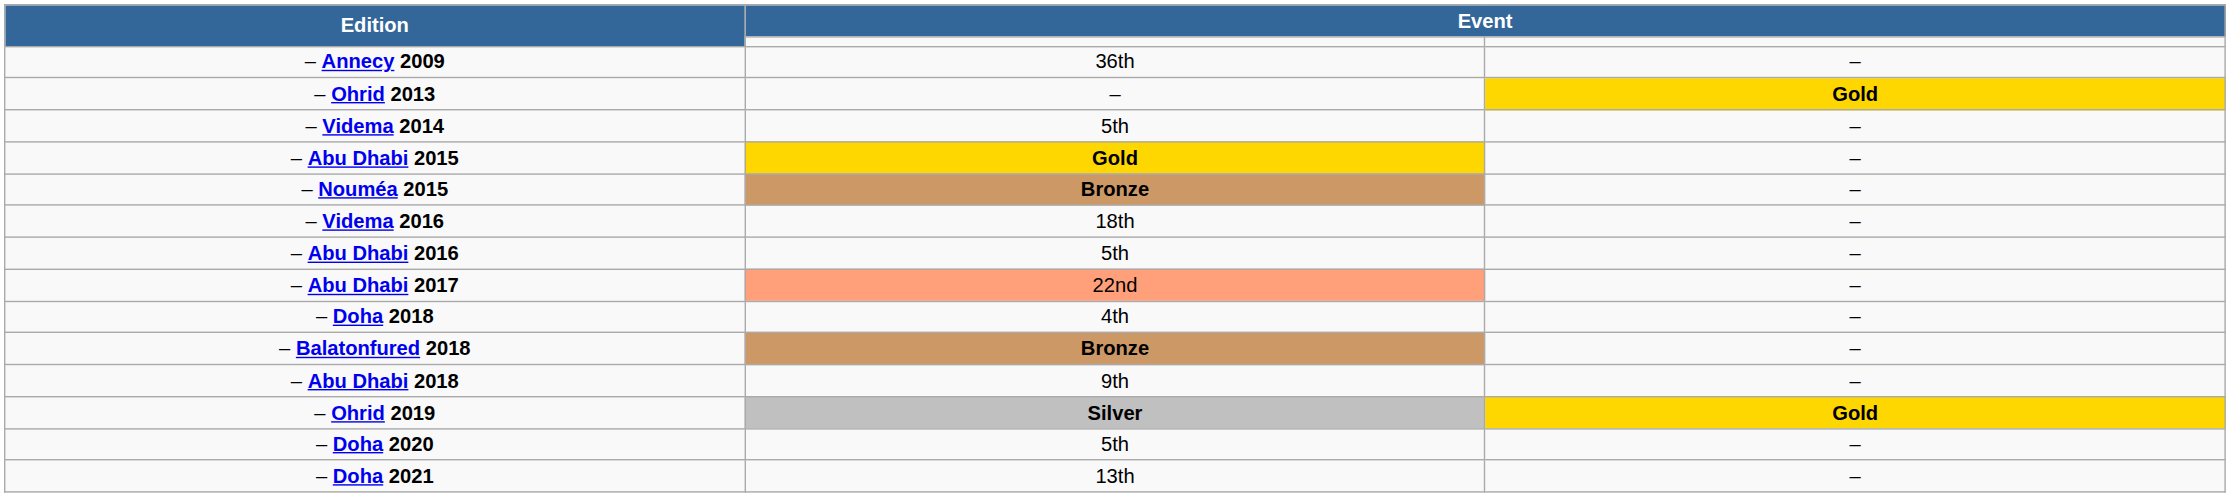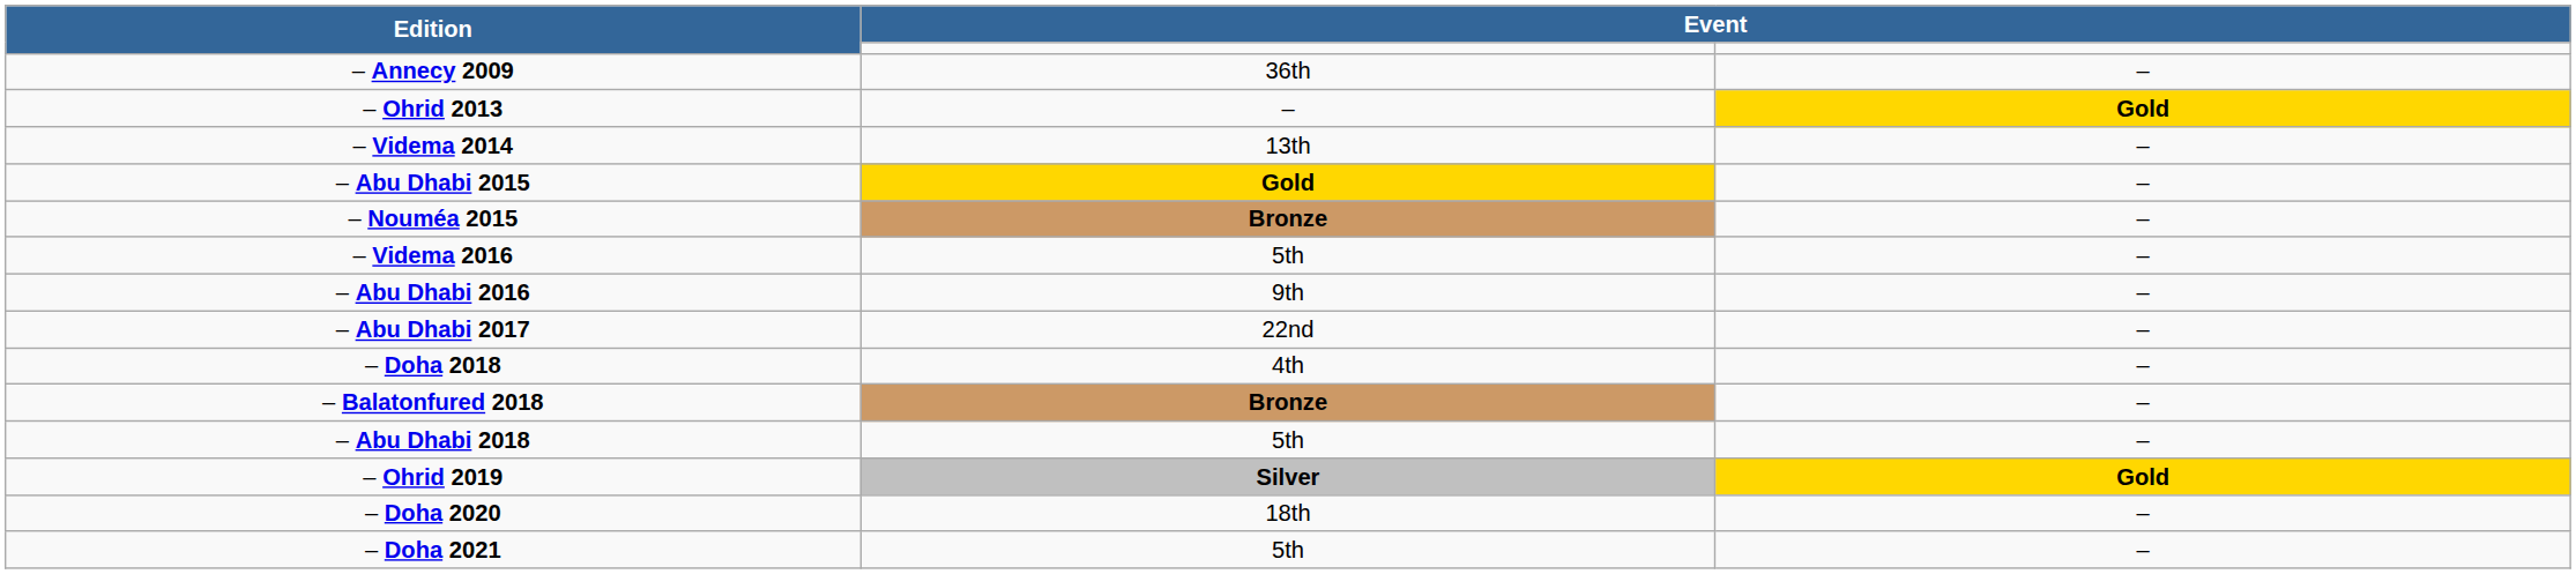– Videma 2014 | column 2: 5th -> 13th
– Videma 2016 | column 2: 18th -> 5th
– Abu Dhabi 2016 | column 2: 5th -> 9th
– Abu Dhabi 2017 | column 2: lightsalmon background -> no background
– Abu Dhabi 2018 | column 2: 9th -> 5th
– Doha 2020 | column 2: 5th -> 18th
– Doha 2021 | column 2: 13th -> 5th
